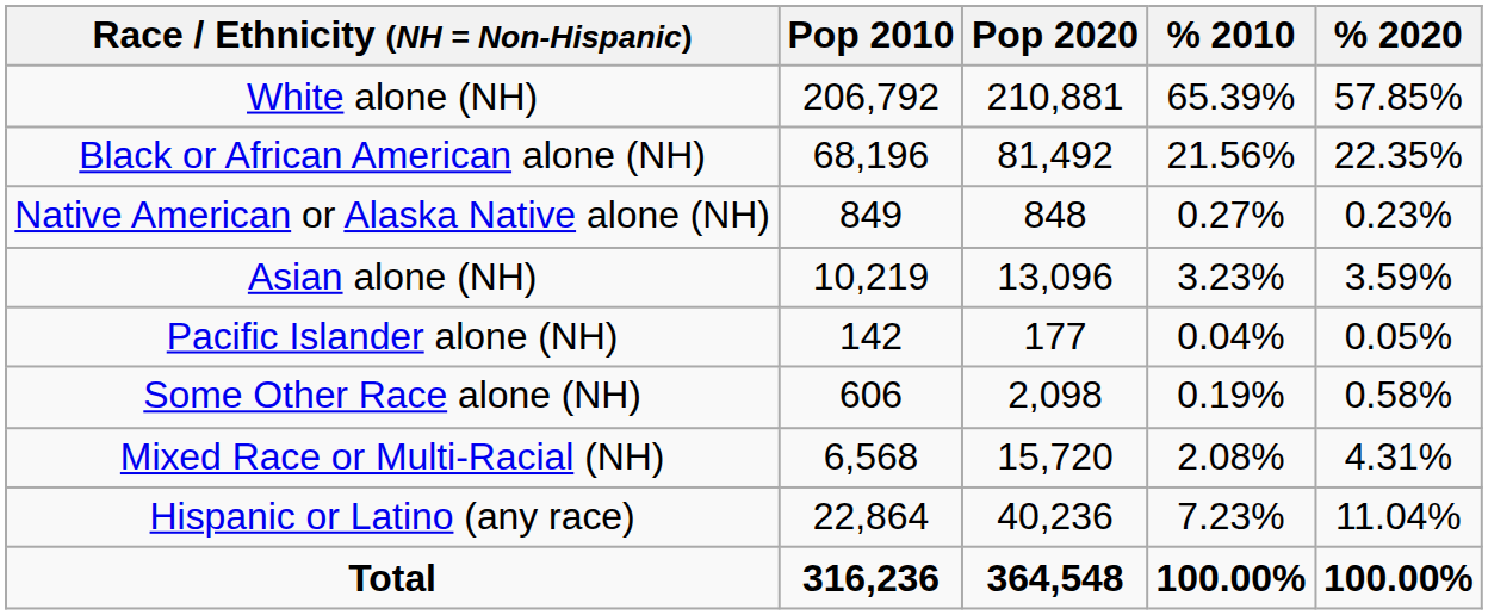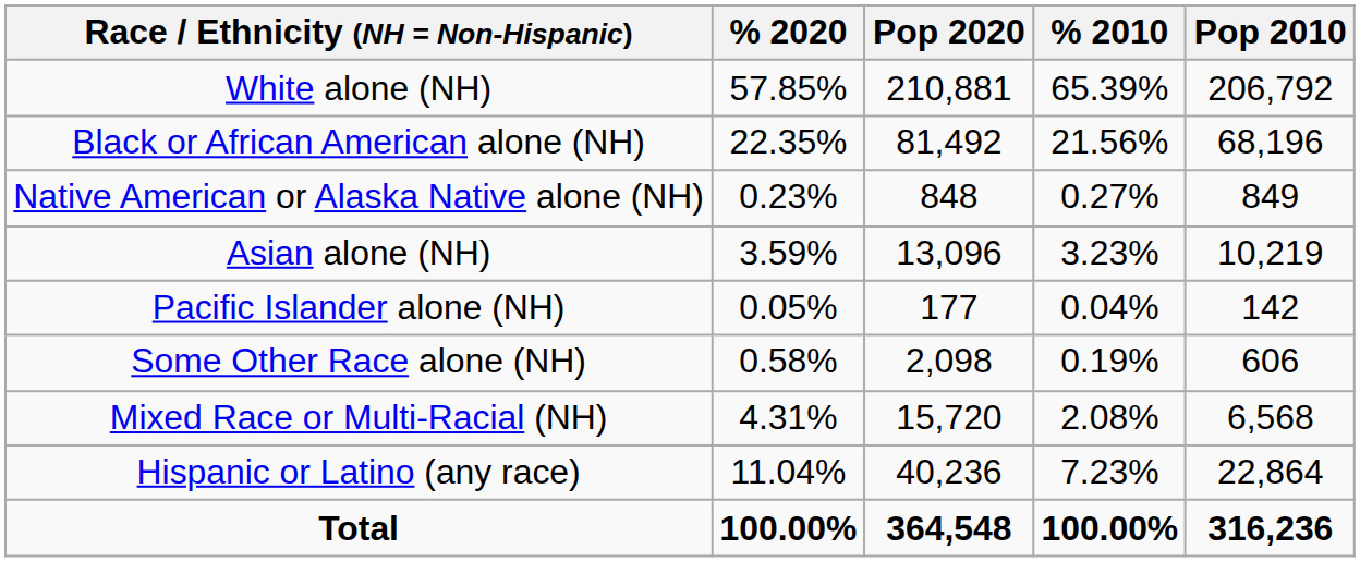columns swapped: Pop 2010 <-> % 2020
